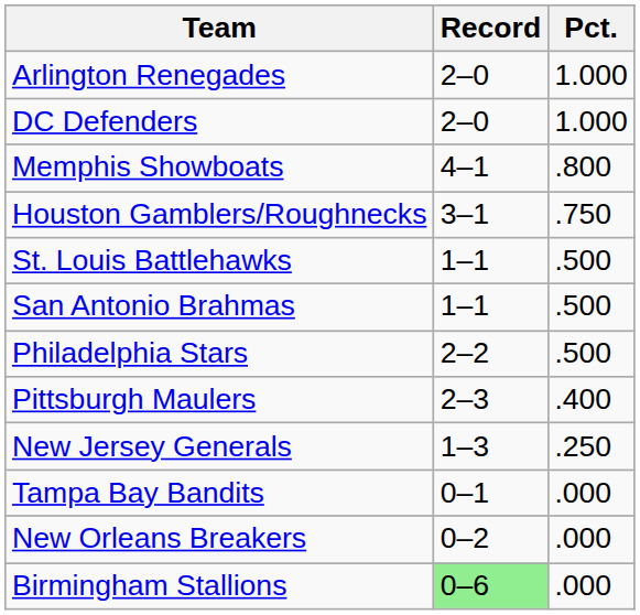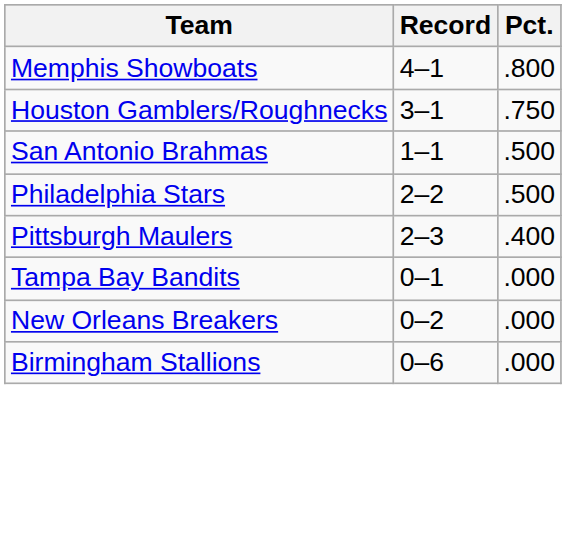- row: Arlington Renegades | 2–0 | 1.000
- row: DC Defenders | 2–0 | 1.000
- row: St. Louis Battlehawks | 1–1 | .500
- row: New Jersey Generals | 1–3 | .250
Birmingham Stallions | Record: lightgreen background -> no background
